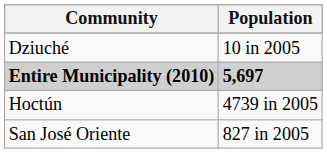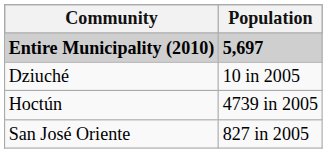rows swapped: Entire Municipality (2010) <-> Dziuché
